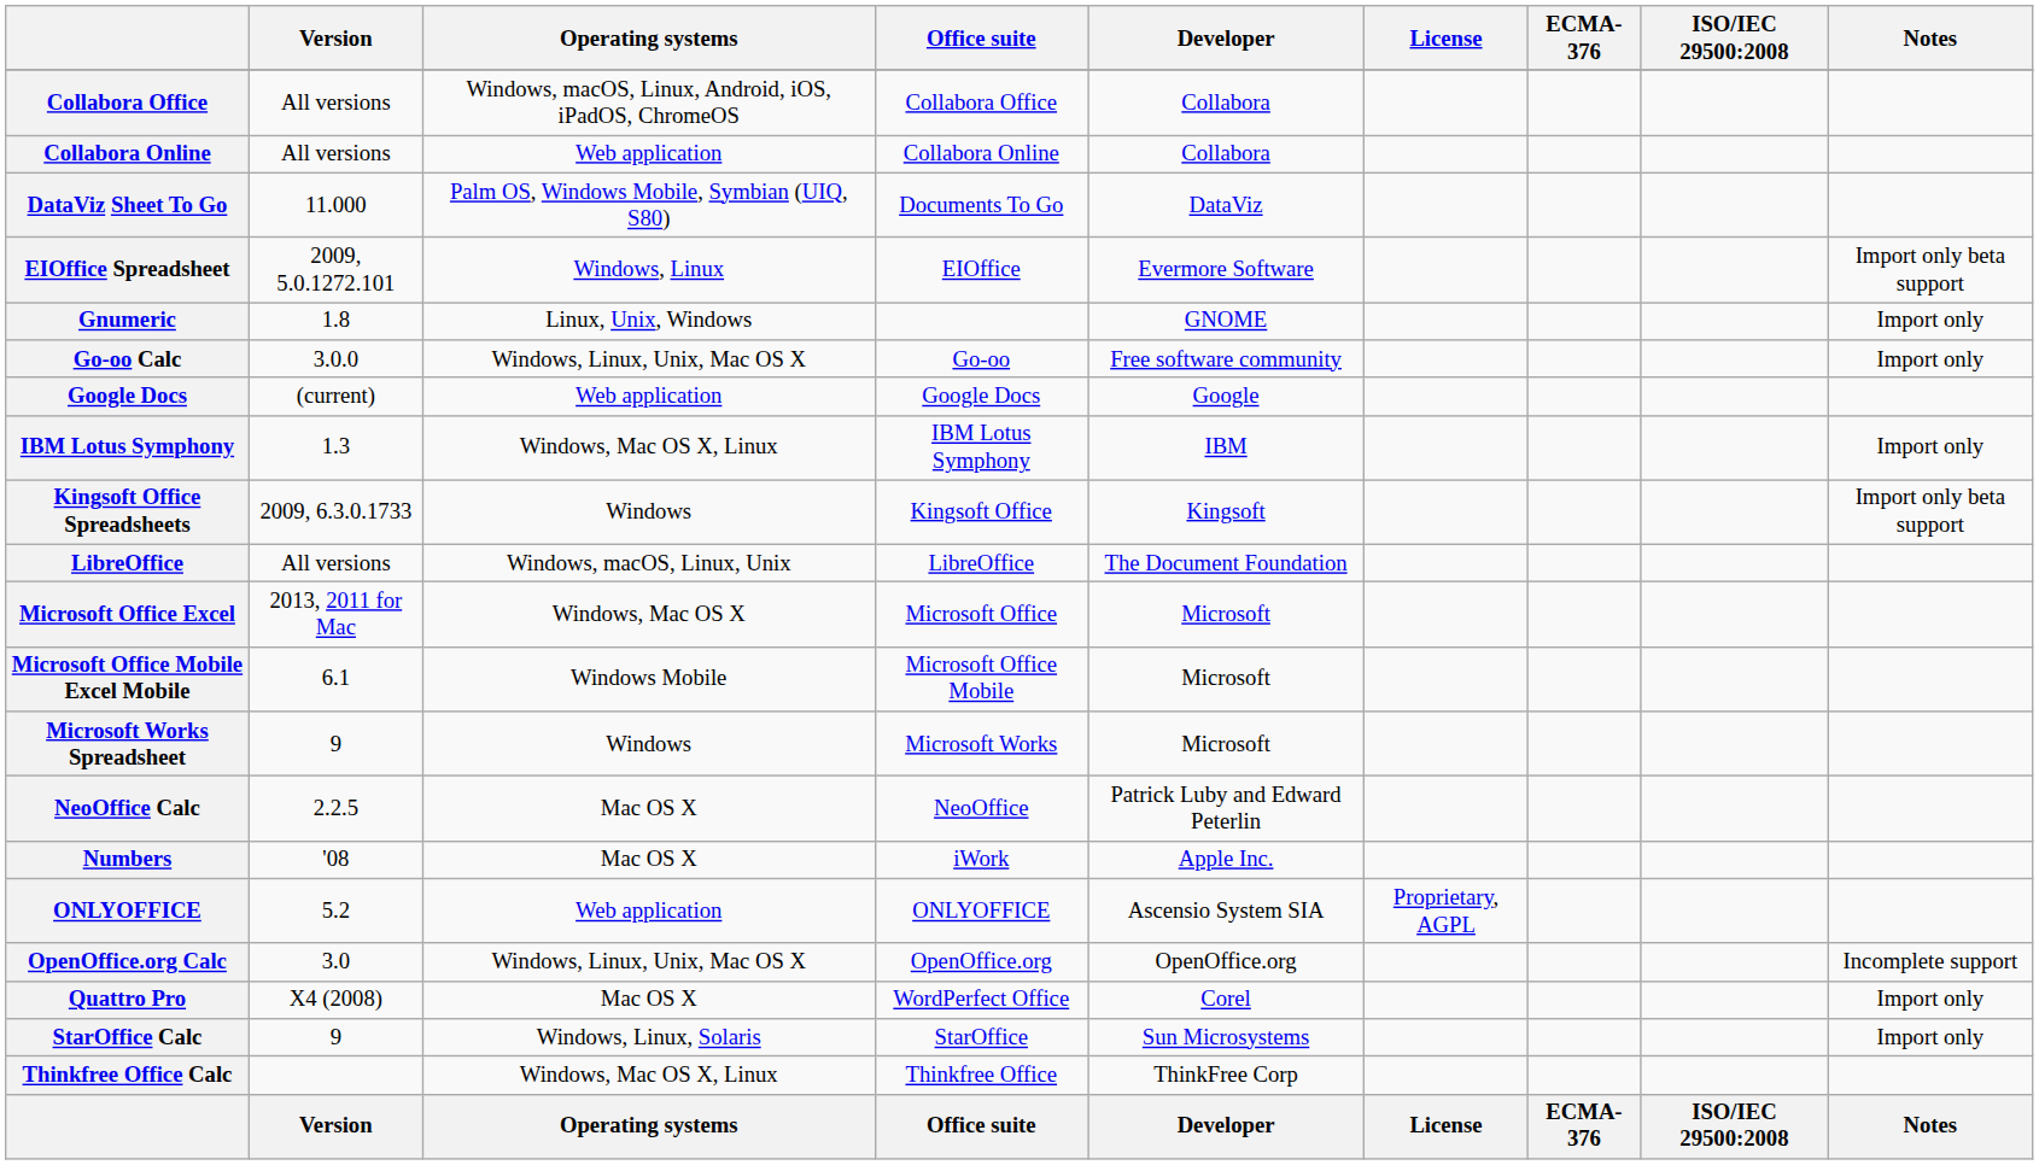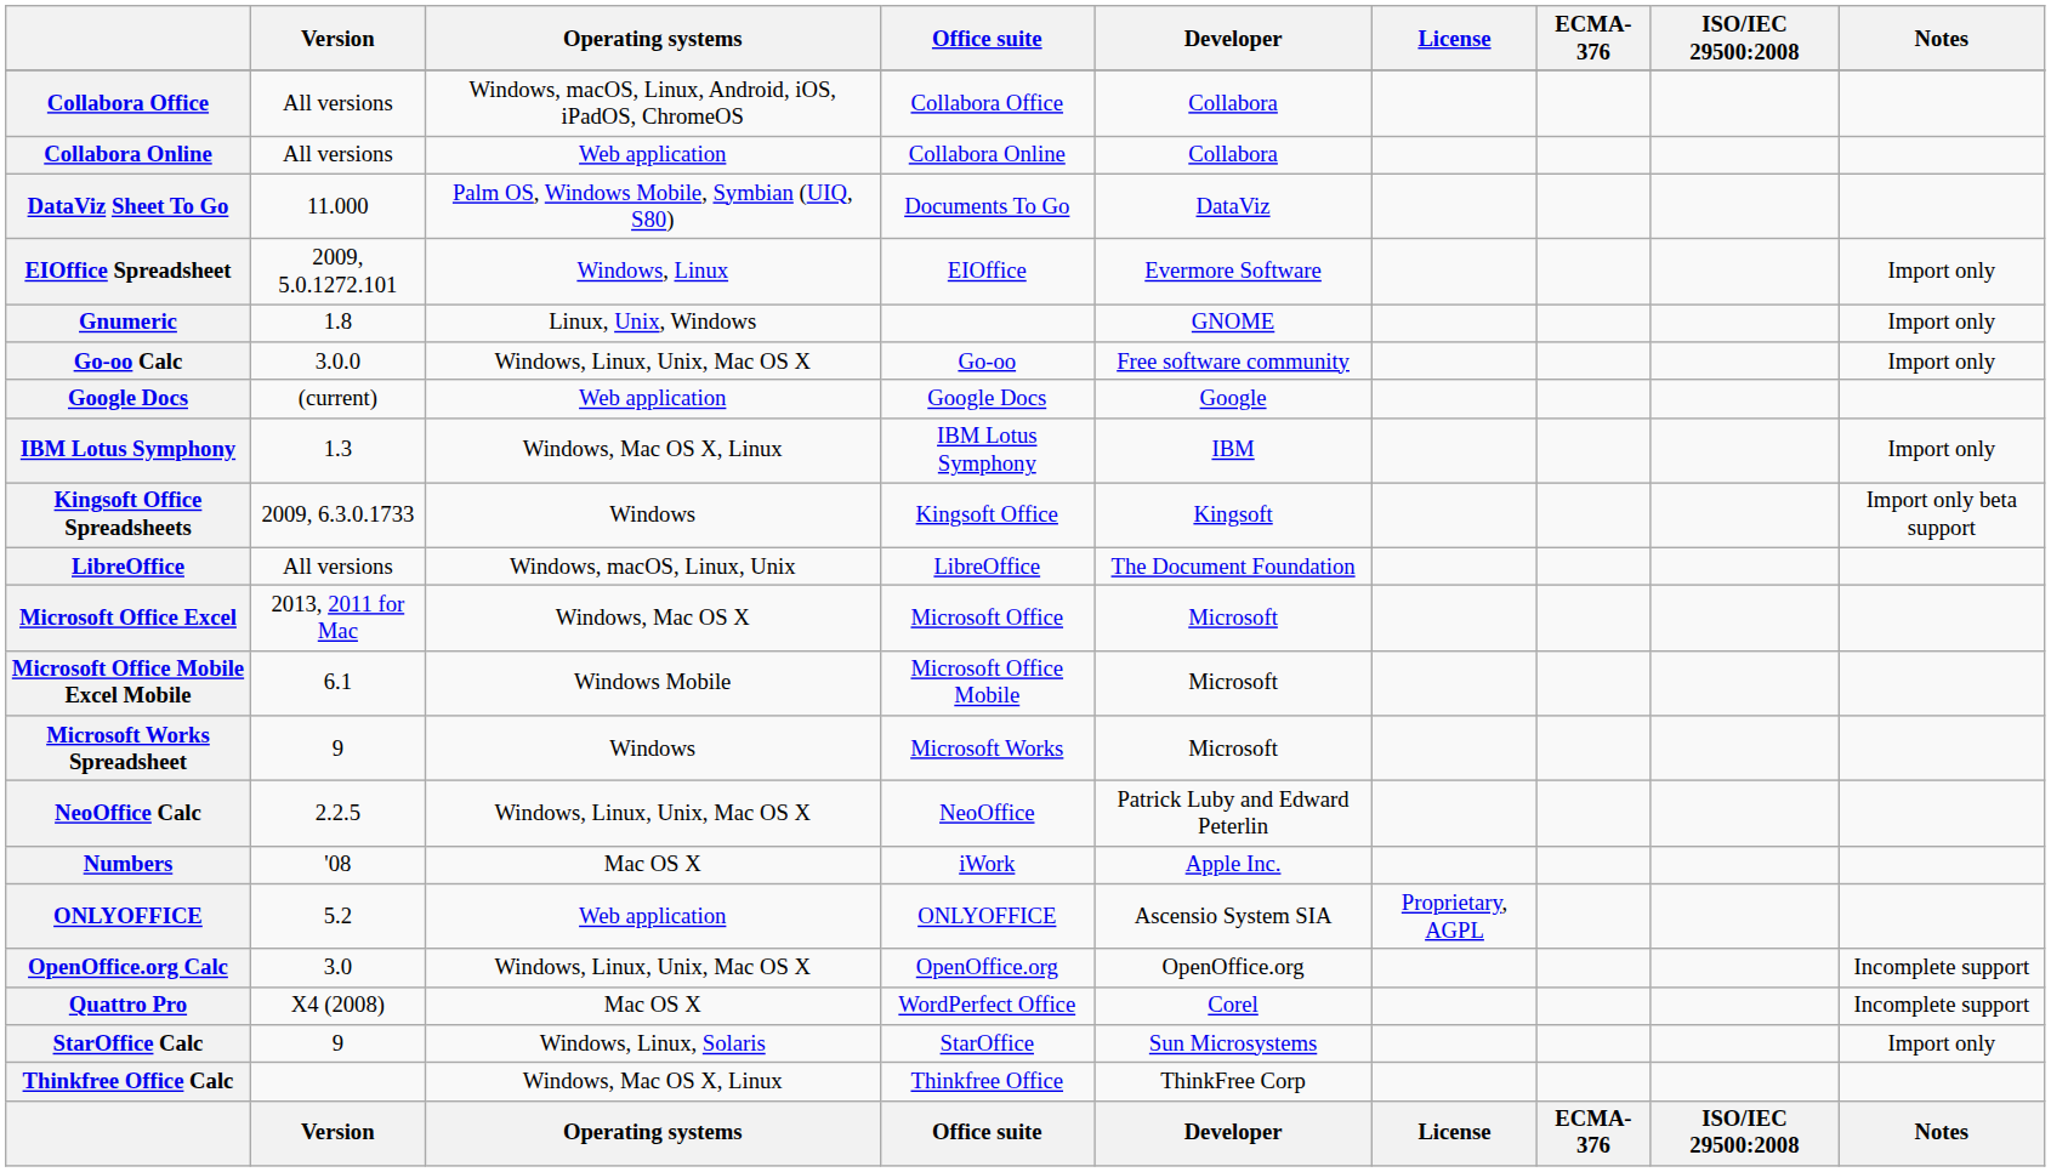EIOffice Spreadsheet | Notes: Import only beta support -> Import only
NeoOffice Calc | Operating systems: Mac OS X -> Windows, Linux, Unix, Mac OS X
Quattro Pro | Notes: Import only -> Incomplete support
